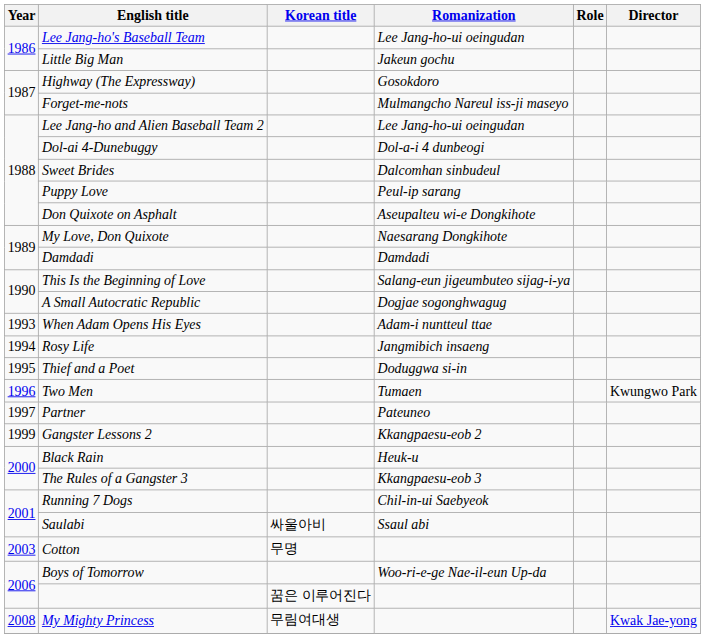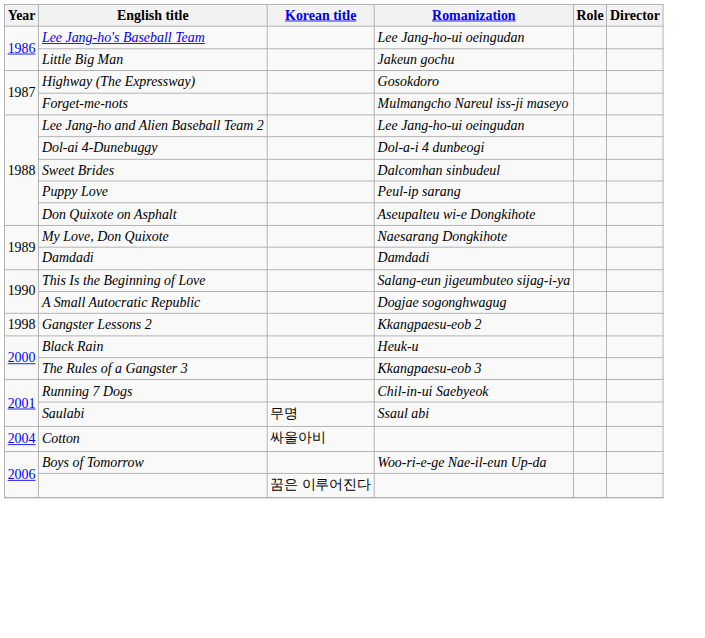- row: 1993 | When Adam Opens His Eyes | Adam-i nuntteul ttae
- row: 1994 | Rosy Life | Jangmibich insaeng
- row: 1995 | Thief and a Poet | Doduggwa si-in
- row: 1996 | Two Men | Tumaen | Kwungwo Park
- row: 1997 | Partner | Pateuneo
Gangster Lessons 2 | Year: 1999 -> 1998
Saulabi | Korean title: 싸울아비 -> 무명
Cotton | Year: 2003 -> 2004
Cotton | Korean title: 무명 -> 싸울아비
- row: 2008 | My Mighty Princess | 무림여대생 | Kwak Jae-yong
